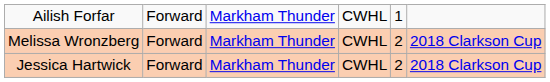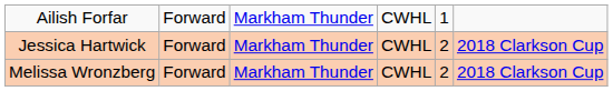rows swapped: Jessica Hartwick <-> Melissa Wronzberg
